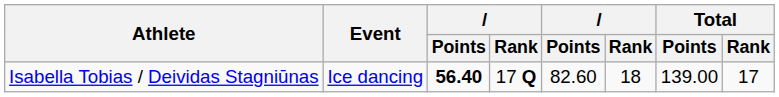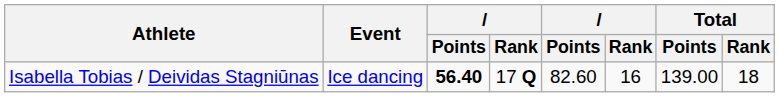Isabella Tobias / Deividas Stagniūnas | column 6: 18 -> 16
Isabella Tobias / Deividas Stagniūnas | Total / Rank: 17 -> 18
